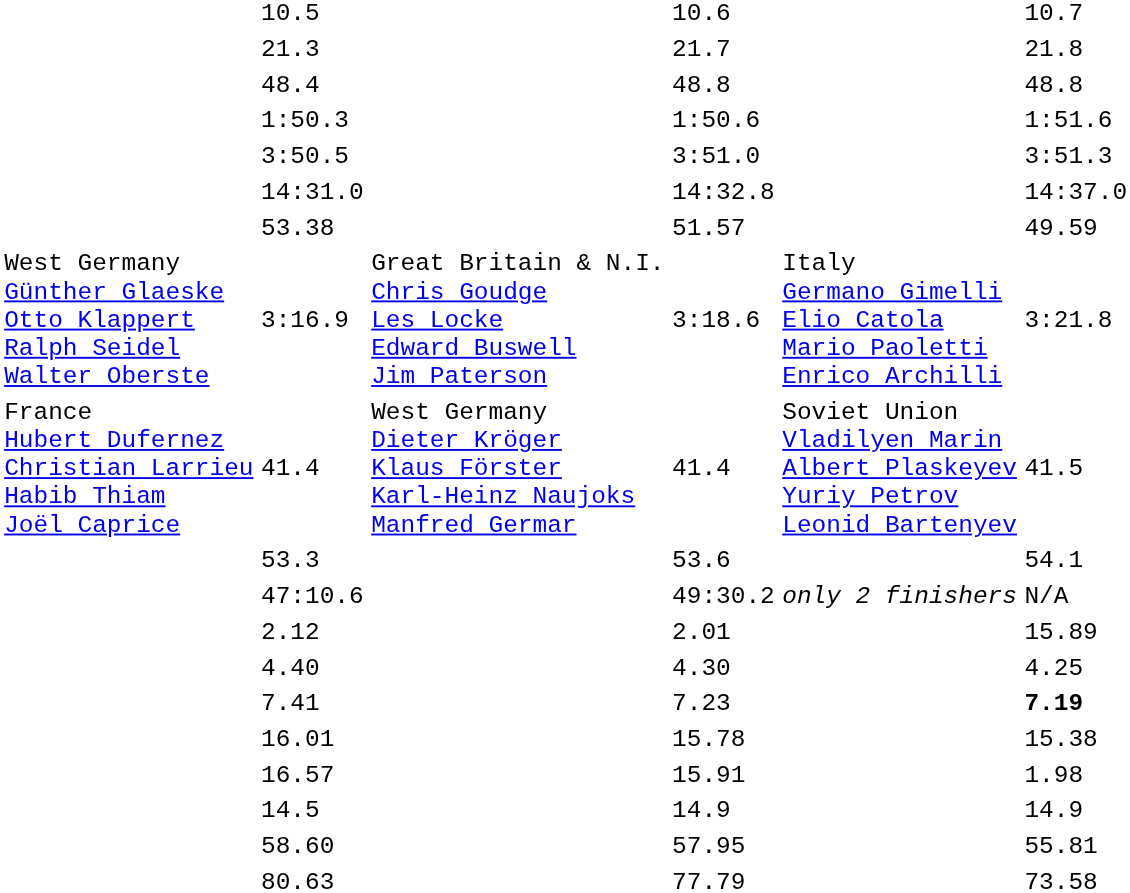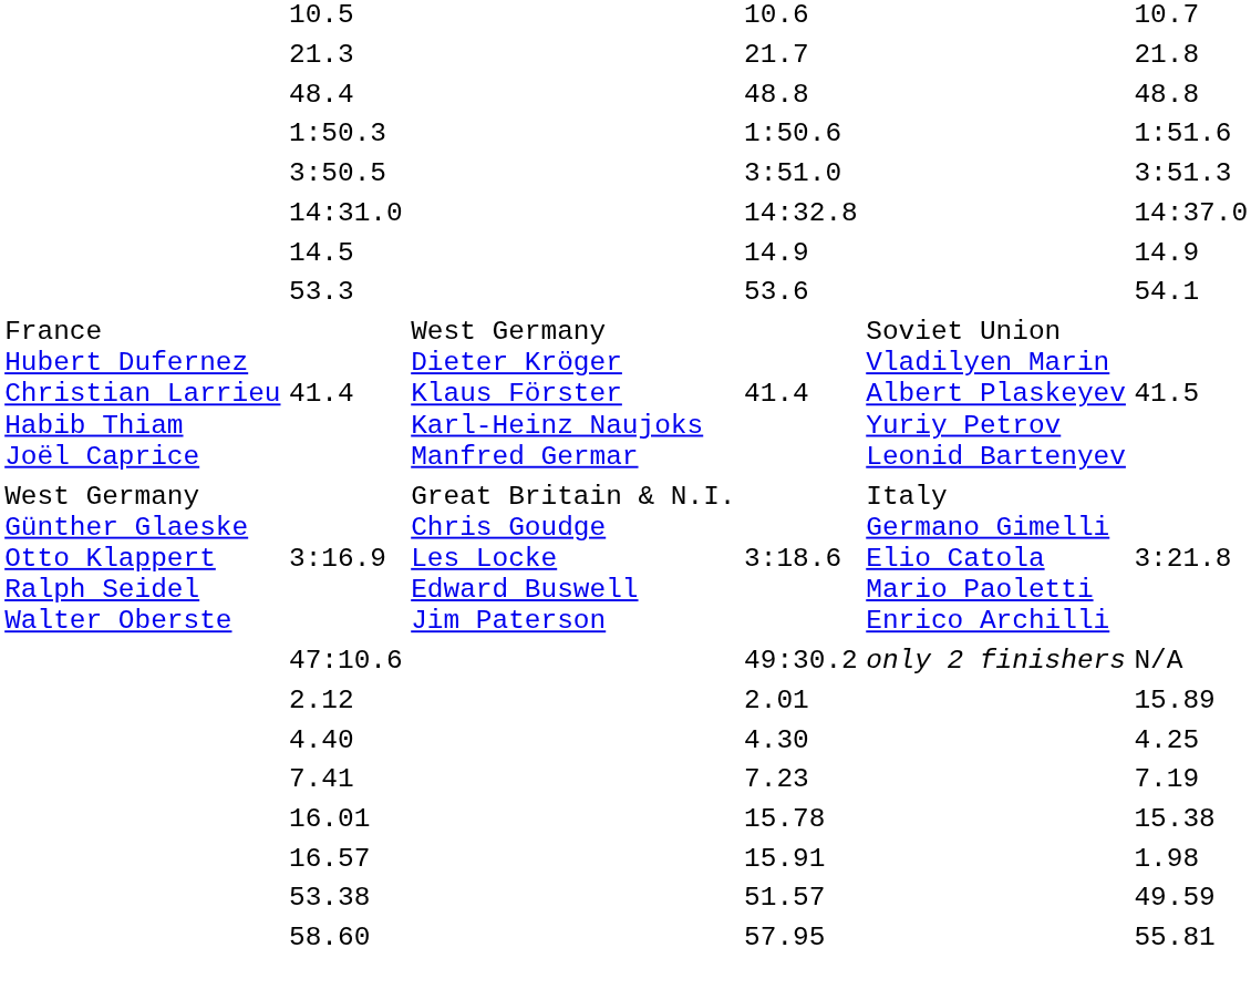rows swapped: 14.5 <-> 53.38
rows swapped: 53.3 <-> 3:16.9
7.41 | column 7: bold -> normal
- row: 80.63 | 77.79 | 73.58
